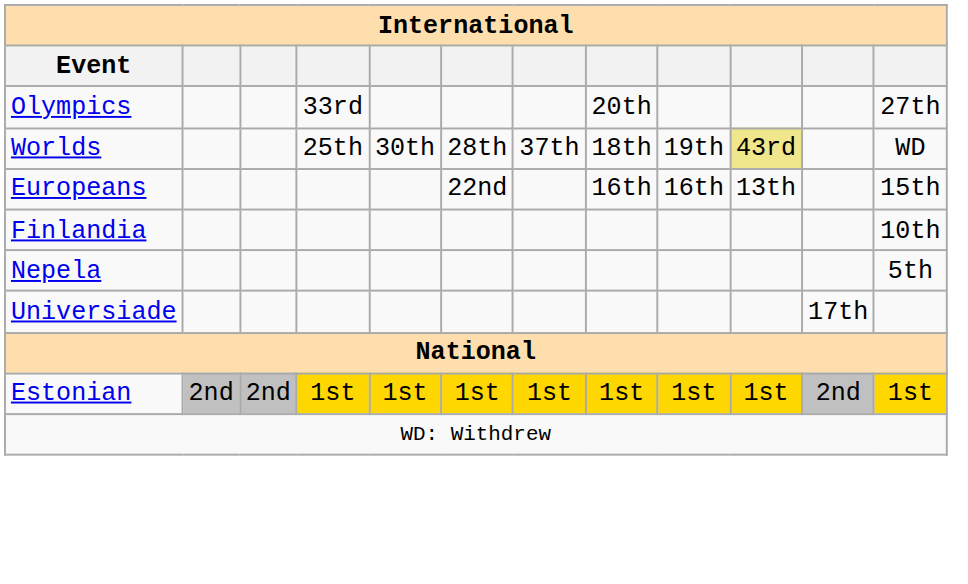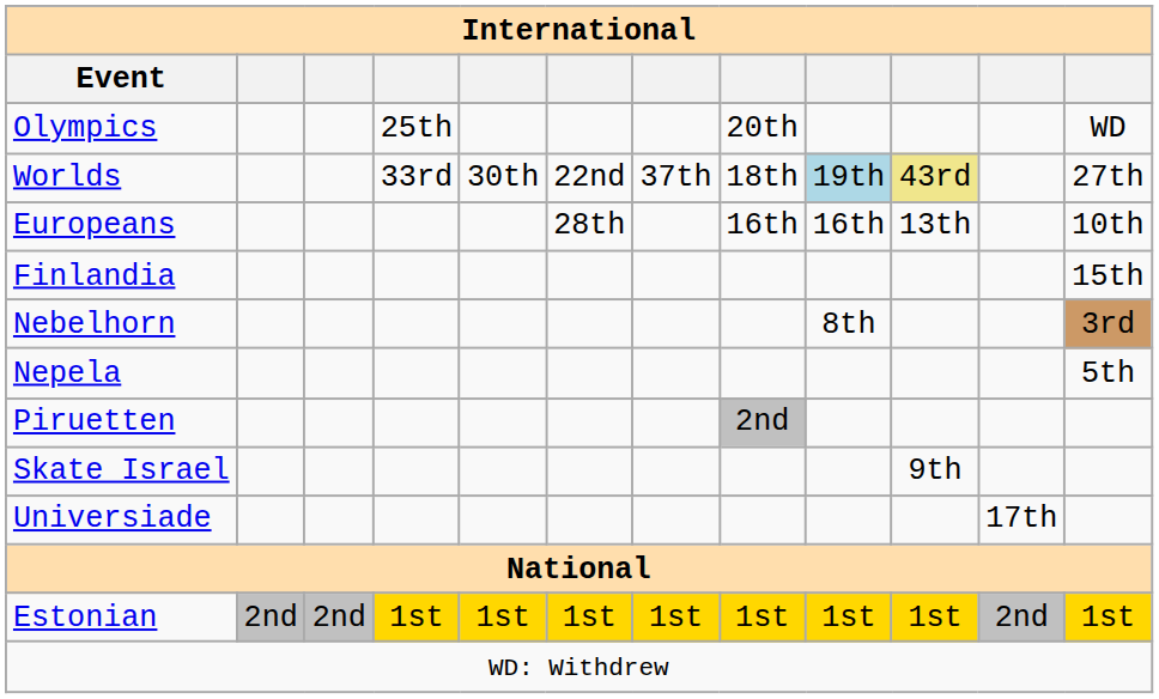Olympics | column 4: 33rd -> 25th
Olympics | column 12: 27th -> WD
Worlds | column 4: 25th -> 33rd
Worlds | column 6: 28th -> 22nd
Worlds | column 9: no background -> lightblue background
Worlds | column 12: WD -> 27th
Europeans | column 6: 22nd -> 28th
Europeans | column 12: 15th -> 10th
Finlandia | column 12: 10th -> 15th
+ row: Nebelhorn | 8th | 3rd
+ row: Piruetten | 2nd
+ row: Skate Israel | 9th
